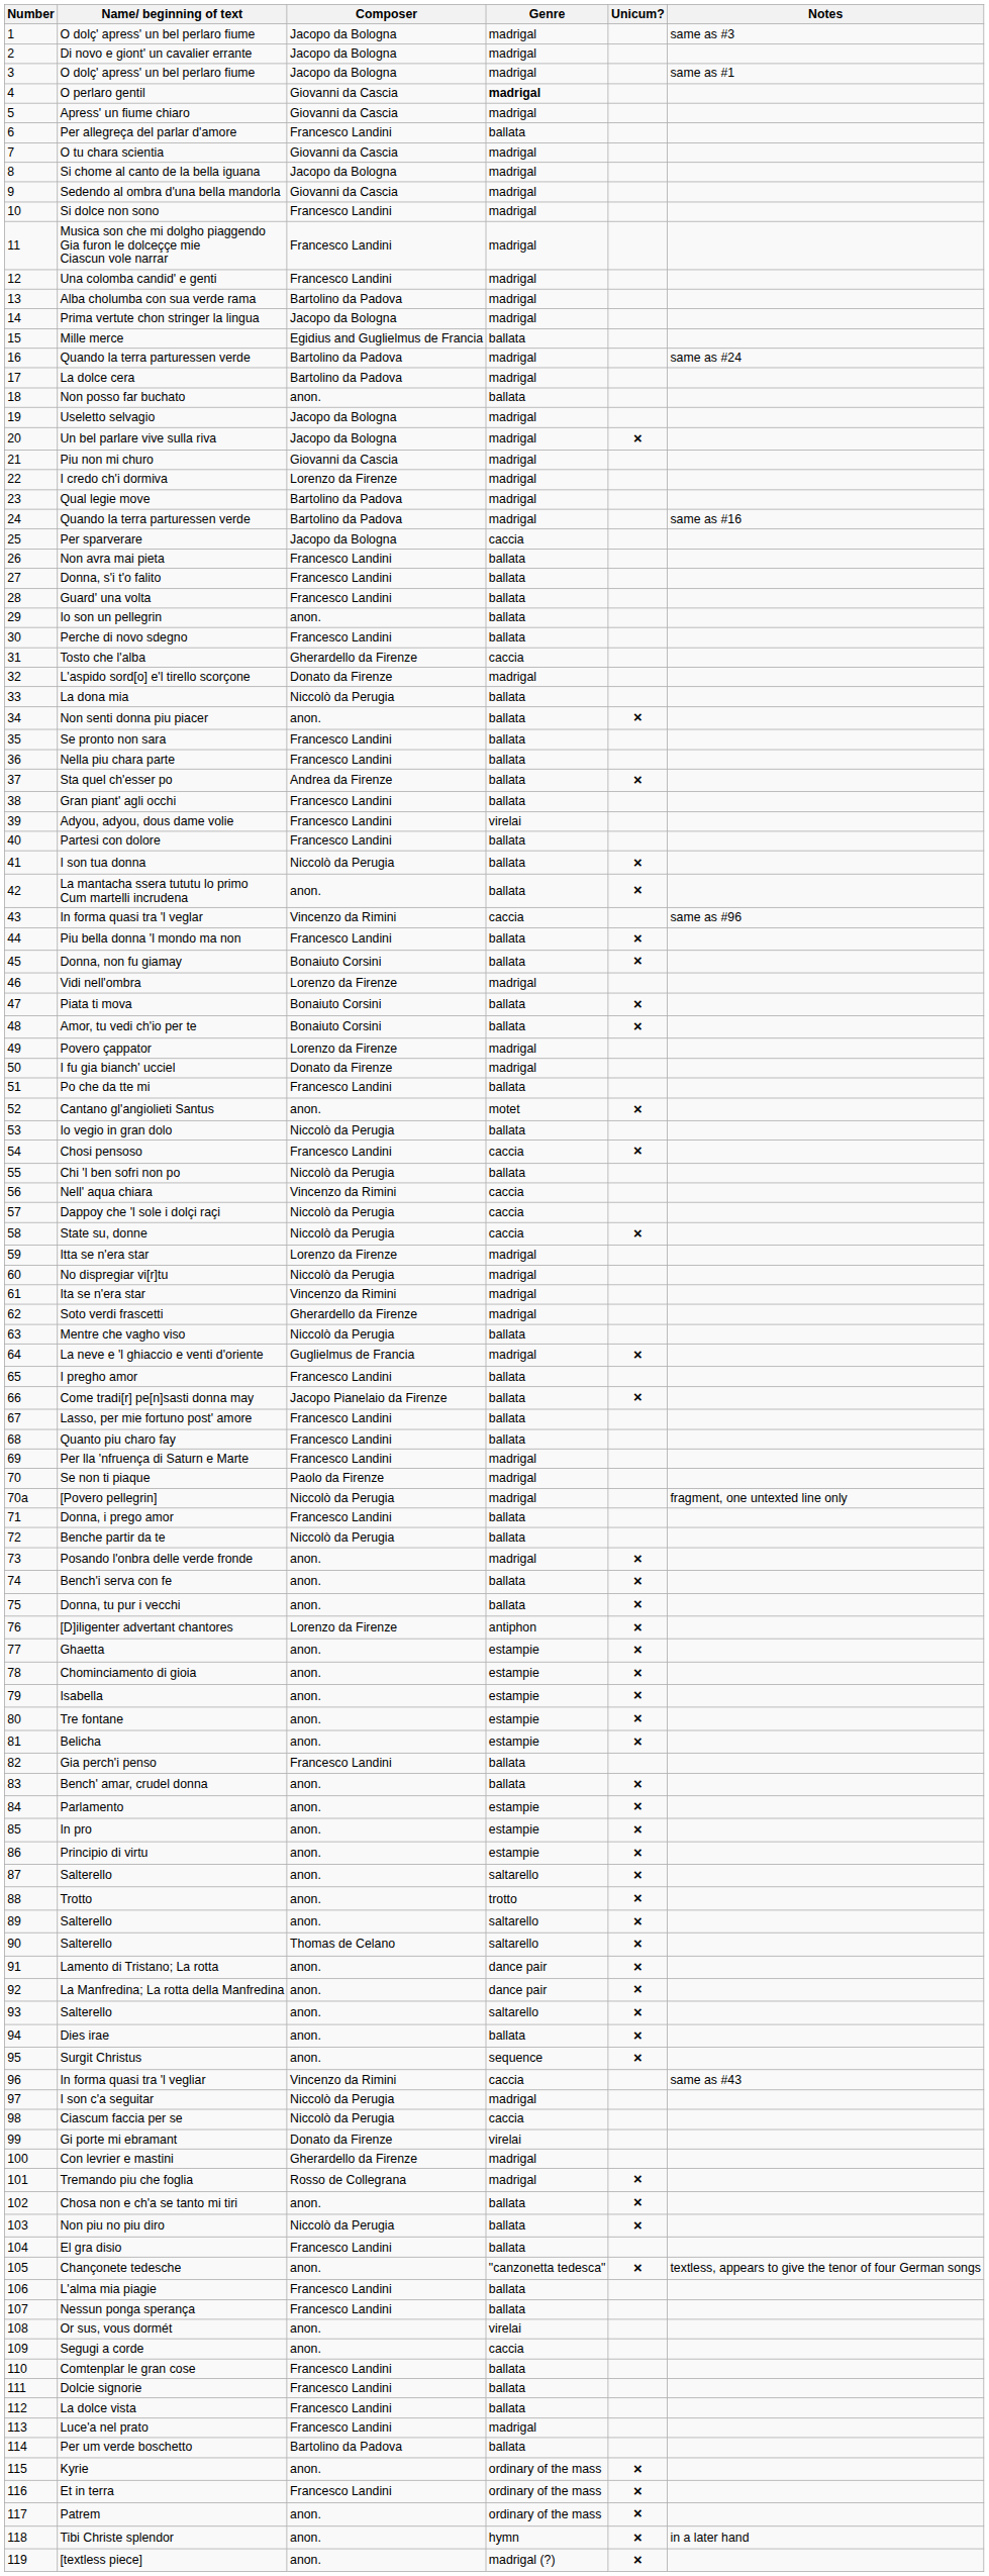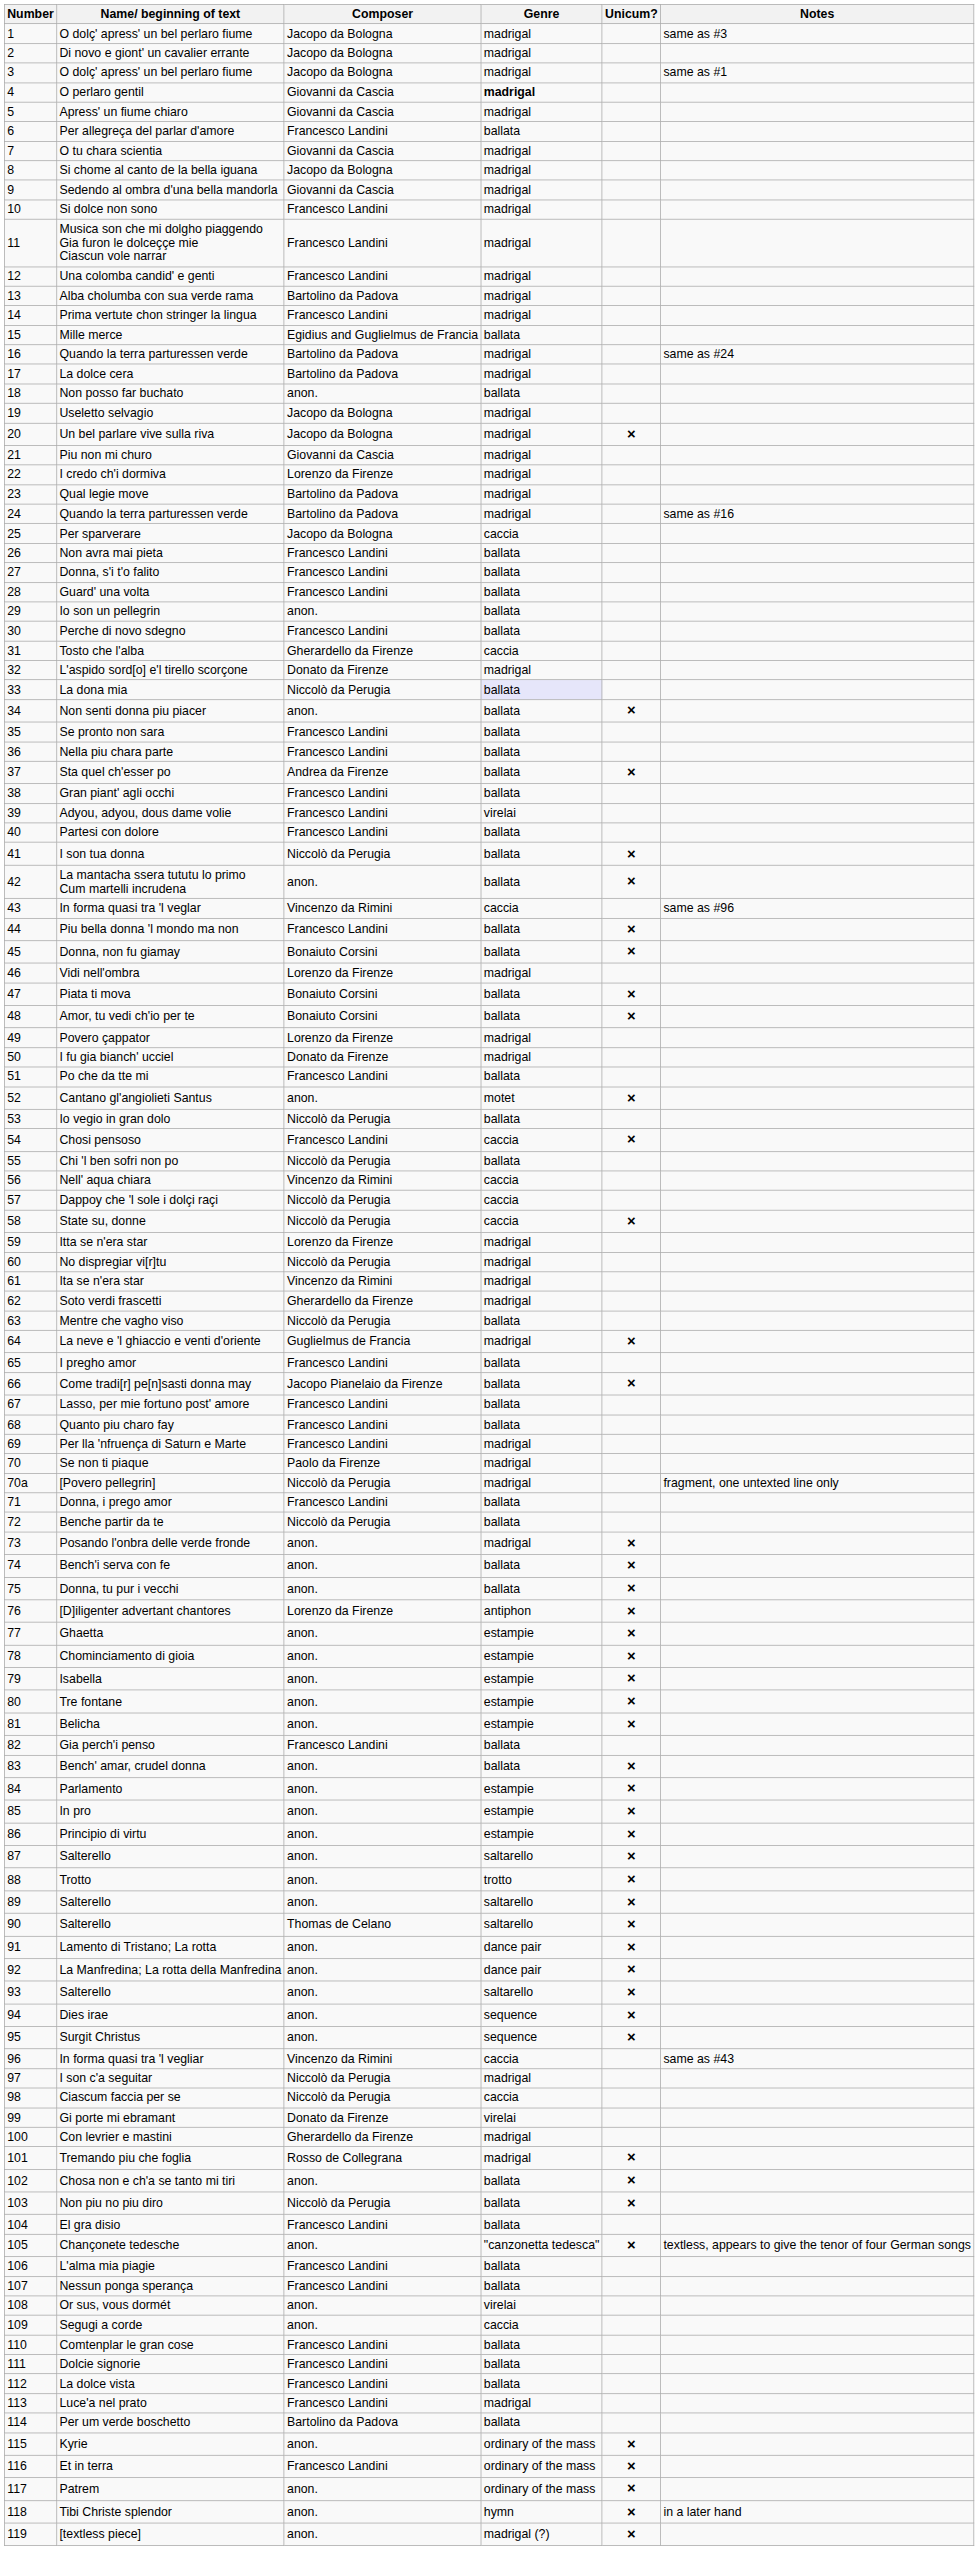Prima vertute chon stringer la lingua | Composer: Jacopo da Bologna -> Francesco Landini
La dona mia | Genre: no background -> lavender background
Dies irae | Genre: ballata -> sequence
